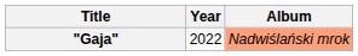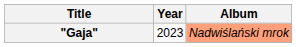"Gaja" | Year: 2022 -> 2023
